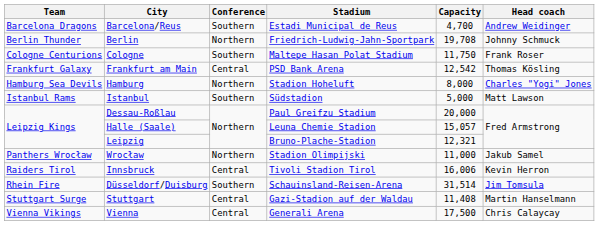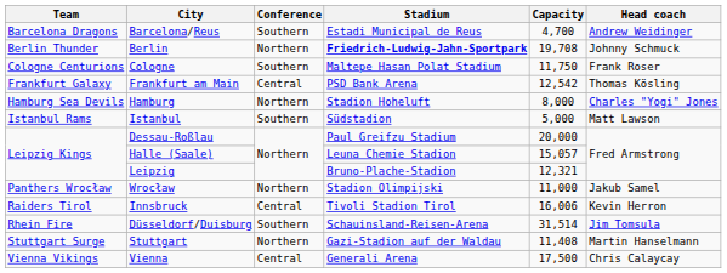Berlin | Stadium: normal -> bold
Stuttgart | Conference: Central -> Northern
